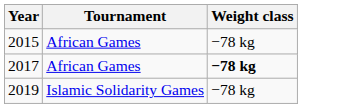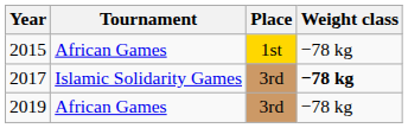+ column: Place | 1st | 3rd | 3rd
2017 | Tournament: African Games -> Islamic Solidarity Games
2019 | Tournament: Islamic Solidarity Games -> African Games
